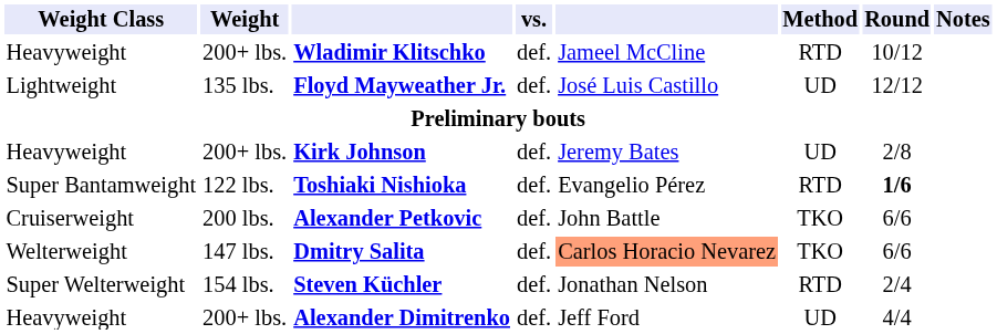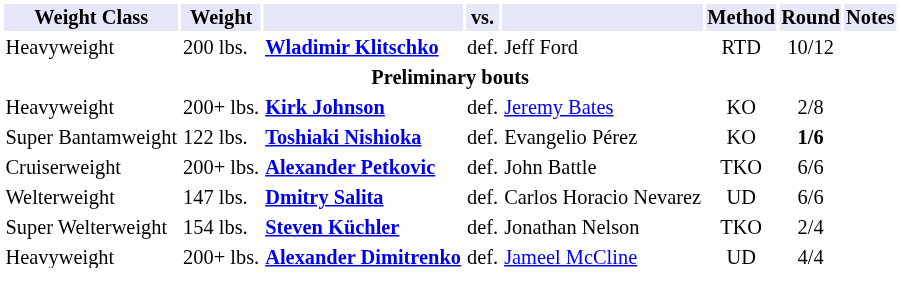Wladimir Klitschko | Weight: 200+ lbs. -> 200 lbs.
Wladimir Klitschko | column 5: Jameel McCline -> Jeff Ford
- row: Lightweight | 135 lbs. | Floyd Mayweather Jr. | def. | José Luis Castillo | UD | 12/12
Kirk Johnson | Method: UD -> KO
Toshiaki Nishioka | Method: RTD -> KO
Alexander Petkovic | Weight: 200 lbs. -> 200+ lbs.
Dmitry Salita | column 5: lightsalmon background -> no background
Dmitry Salita | Method: TKO -> UD
Steven Küchler | Method: RTD -> TKO
Alexander Dimitrenko | column 5: Jeff Ford -> Jameel McCline
